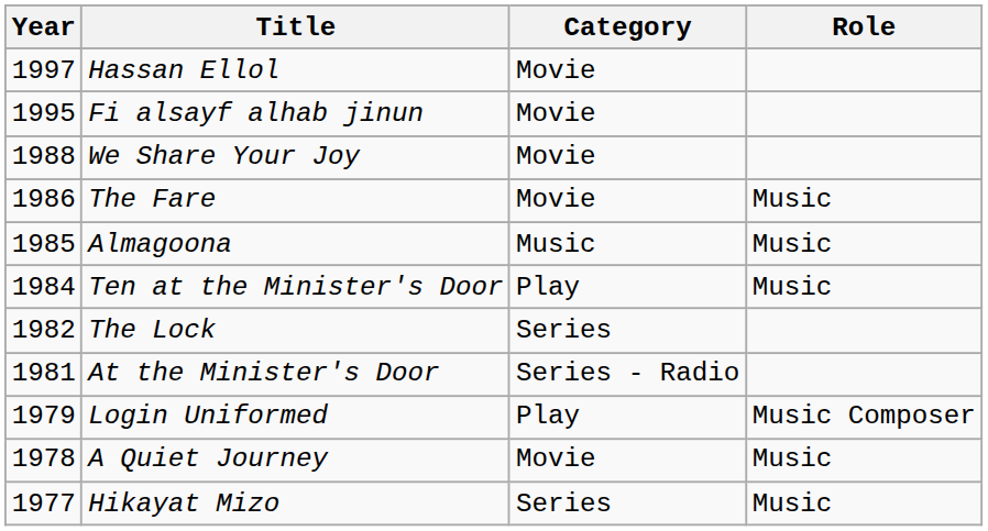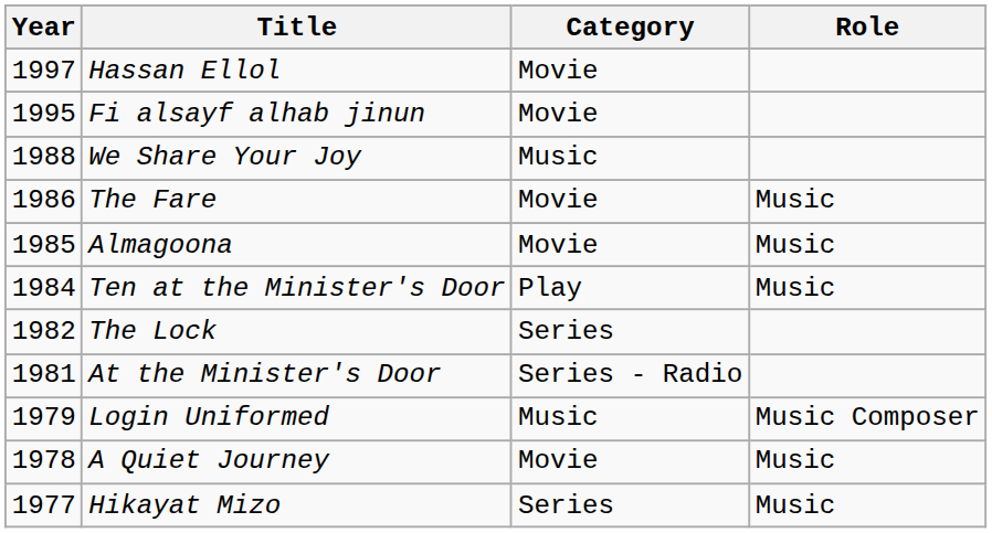We Share Your Joy | Category: Movie -> Music
Almagoona | Category: Music -> Movie
Login Uniformed | Category: Play -> Music
